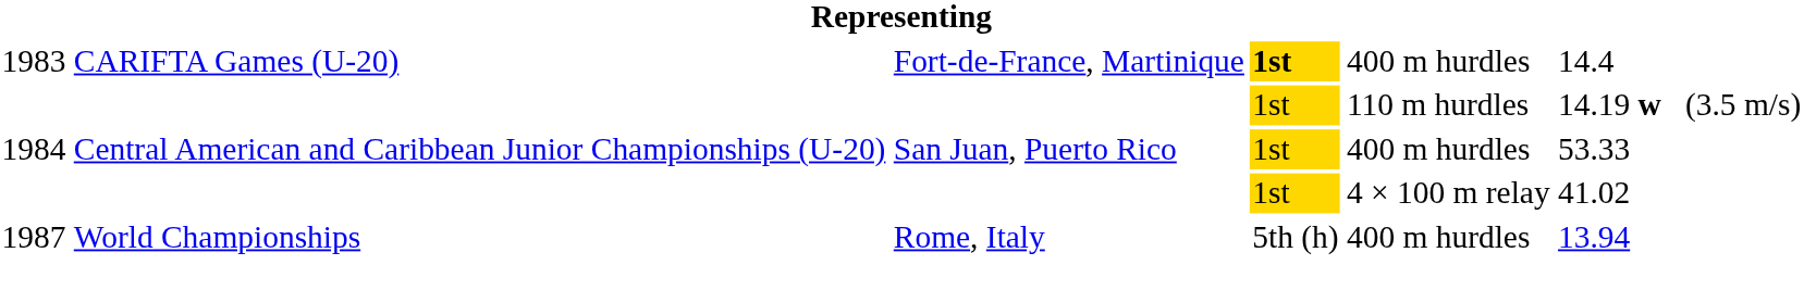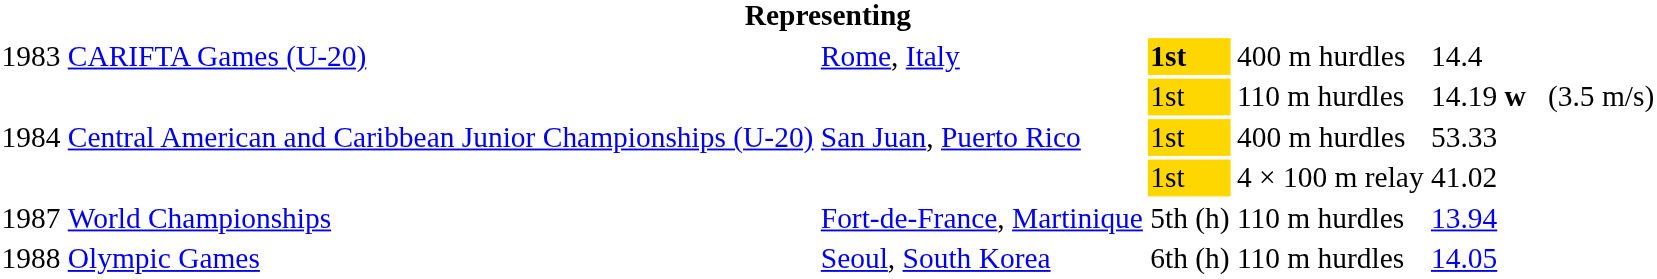1983 | column 3: Fort-de-France, Martinique -> Rome, Italy
1987 | column 3: Rome, Italy -> Fort-de-France, Martinique
1987 | column 5: 400 m hurdles -> 110 m hurdles
+ row: 1988 | Olympic Games | Seoul, South Korea | 6th (h) | 110 m hurdles | 14.05
